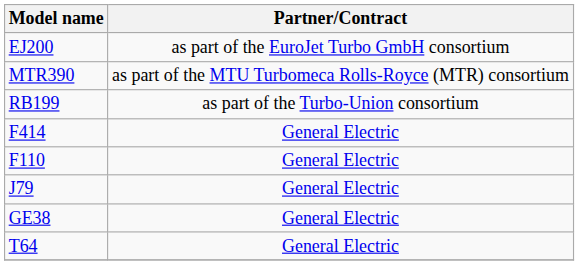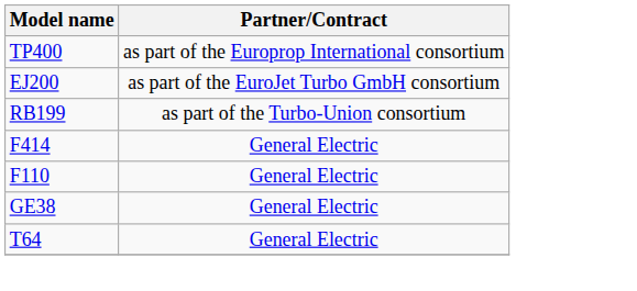+ row: TP400 | as part of the Europrop International consortium
- row: MTR390 | as part of the MTU Turbomeca Rolls-Royce (MTR) consortium
- row: J79 | General Electric
